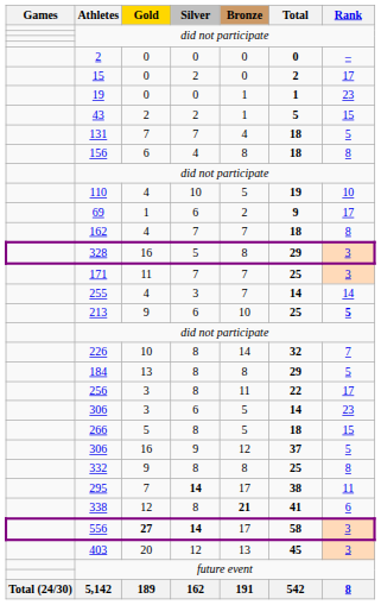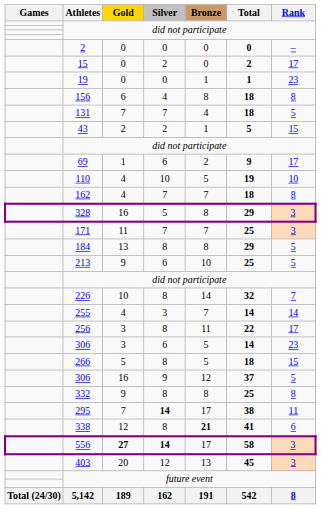rows swapped: 43 <-> 156
rows swapped: 69 <-> 110
rows swapped: 184 <-> 255
213 | Rank: bold -> normal
